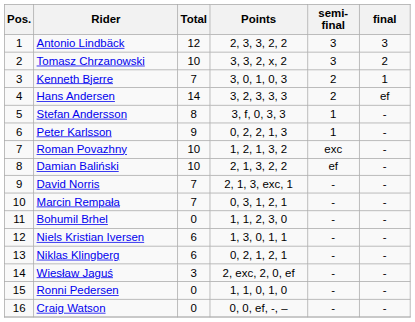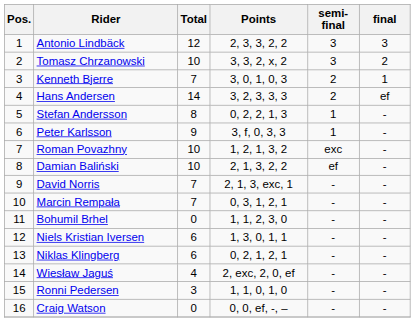Stefan Andersson | Points: 3, f, 0, 3, 3 -> 0, 2, 2, 1, 3
Peter Karlsson | Points: 0, 2, 2, 1, 3 -> 3, f, 0, 3, 3
Wiesław Jaguś | Total: 3 -> 4
Ronni Pedersen | Total: 0 -> 3
